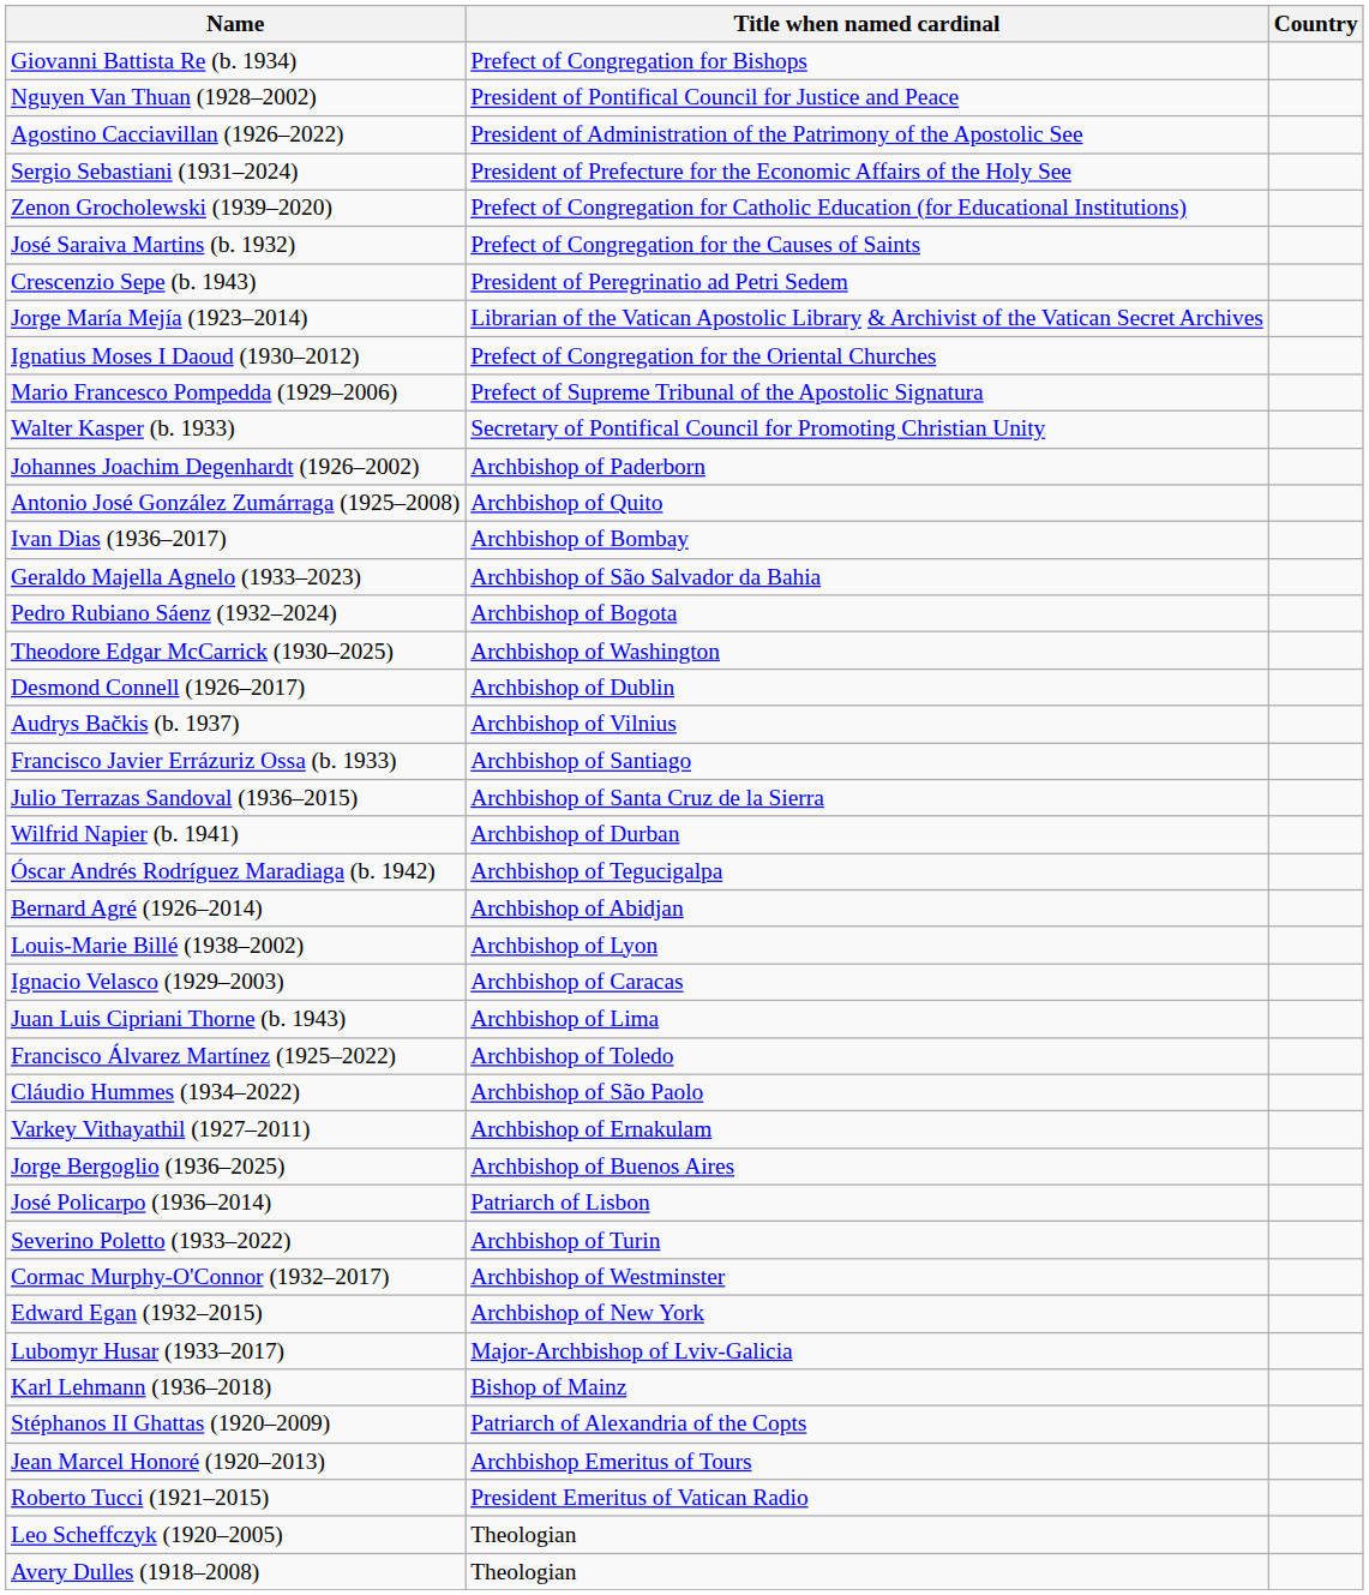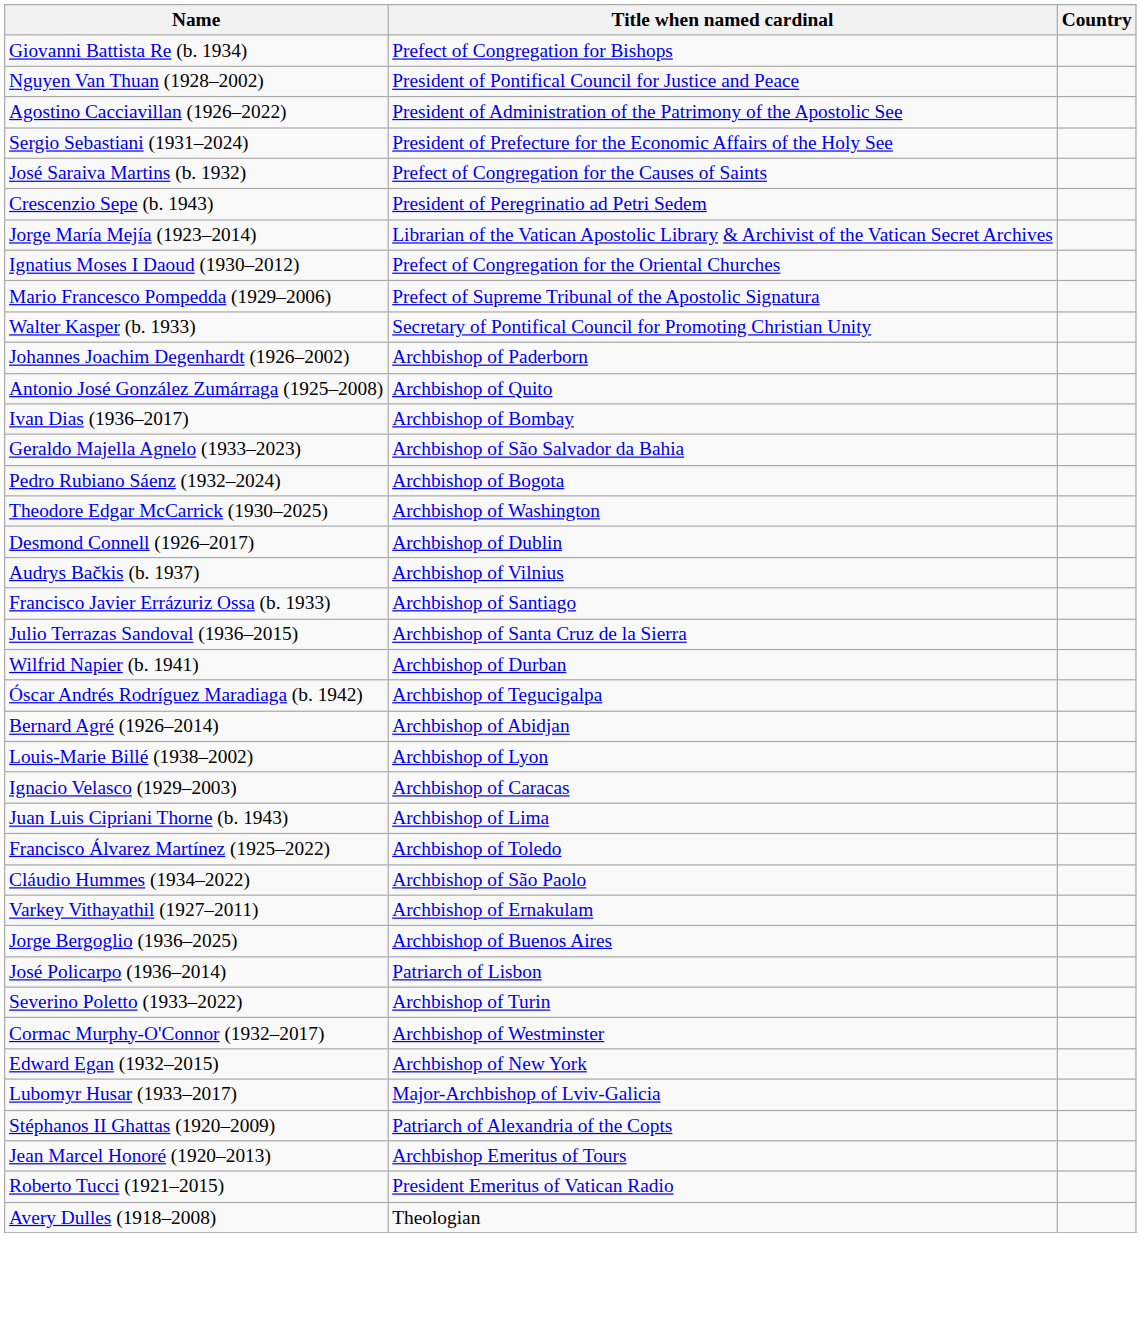- row: Zenon Grocholewski (1939–2020) | Prefect of Congregation for Catholic Education (for Educational Institutions)
- row: Karl Lehmann (1936–2018) | Bishop of Mainz
- row: Leo Scheffczyk (1920–2005) | Theologian
